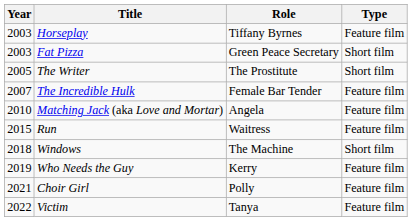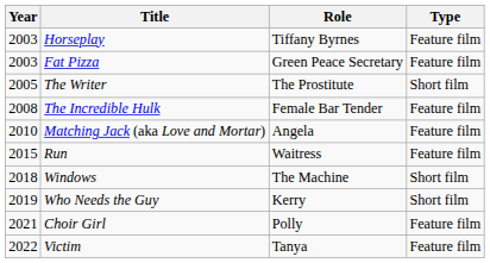Fat Pizza | Type: Short film -> Feature film
The Incredible Hulk | Year: 2007 -> 2008
Who Needs the Guy | Type: Feature film -> Short film
